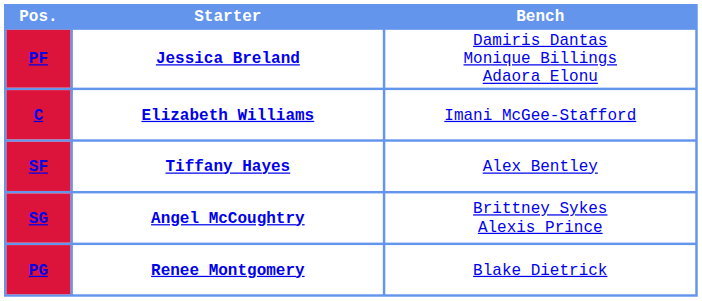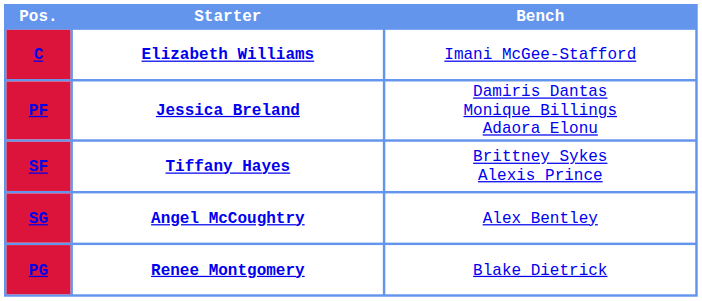rows swapped: C <-> PF
SF | Bench: Alex Bentley -> Brittney Sykes Alexis Prince
SG | Bench: Brittney Sykes Alexis Prince -> Alex Bentley
